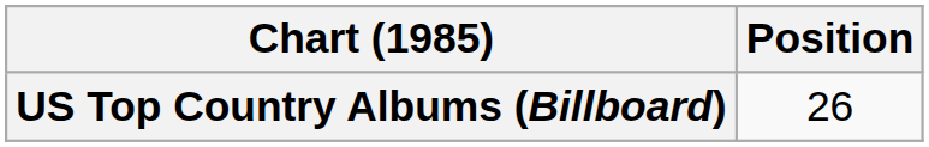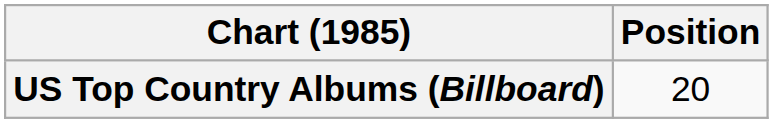US Top Country Albums (Billboard) | Position: 26 -> 20
